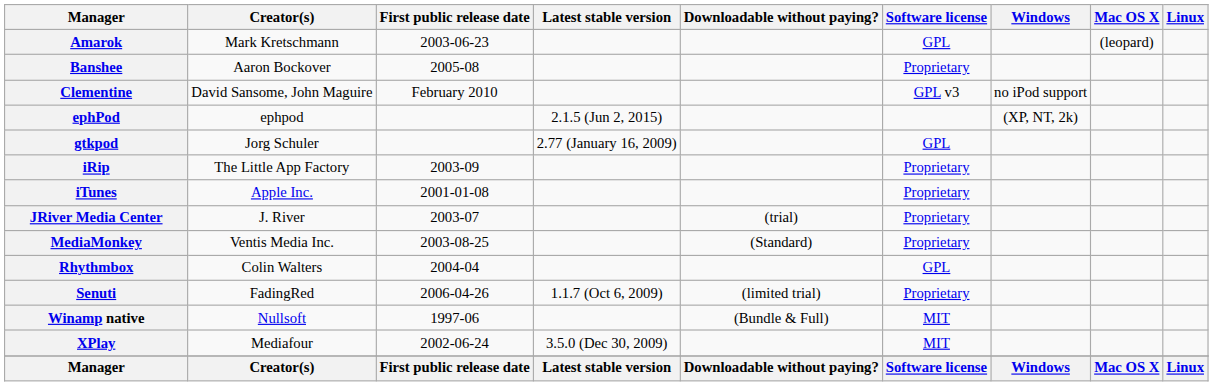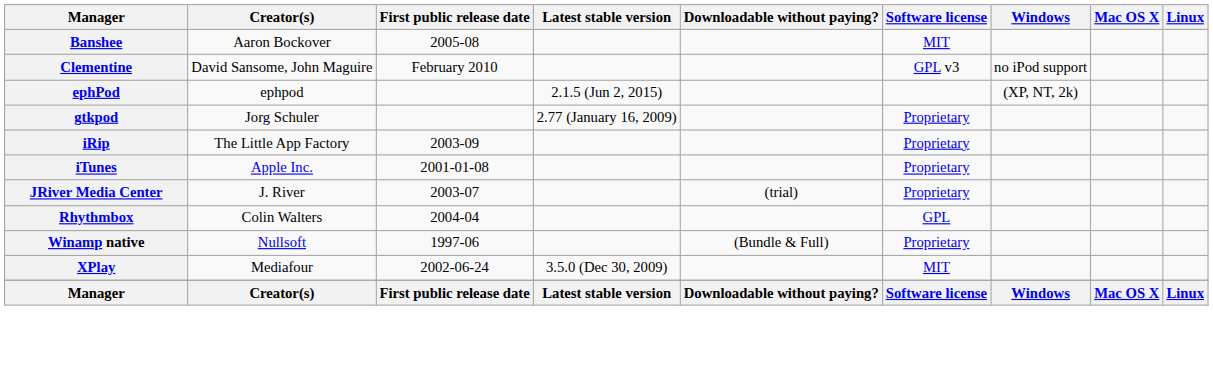- row: Amarok | Mark Kretschmann | 2003-06-23 | GPL | (leopard)
Banshee | Software license: Proprietary -> MIT
gtkpod | Software license: GPL -> Proprietary
- row: MediaMonkey | Ventis Media Inc. | 2003-08-25 | (Standard) | Proprietary
- row: Senuti | FadingRed | 2006-04-26 | 1.1.7 (Oct 6, 2009) | (limited trial) | Proprietary
Winamp native | Software license: MIT -> Proprietary
